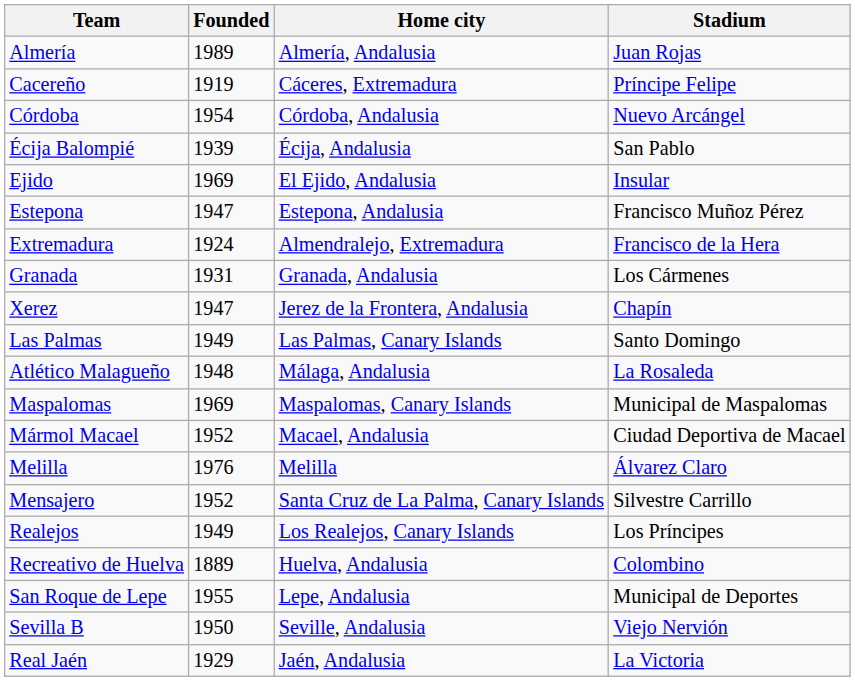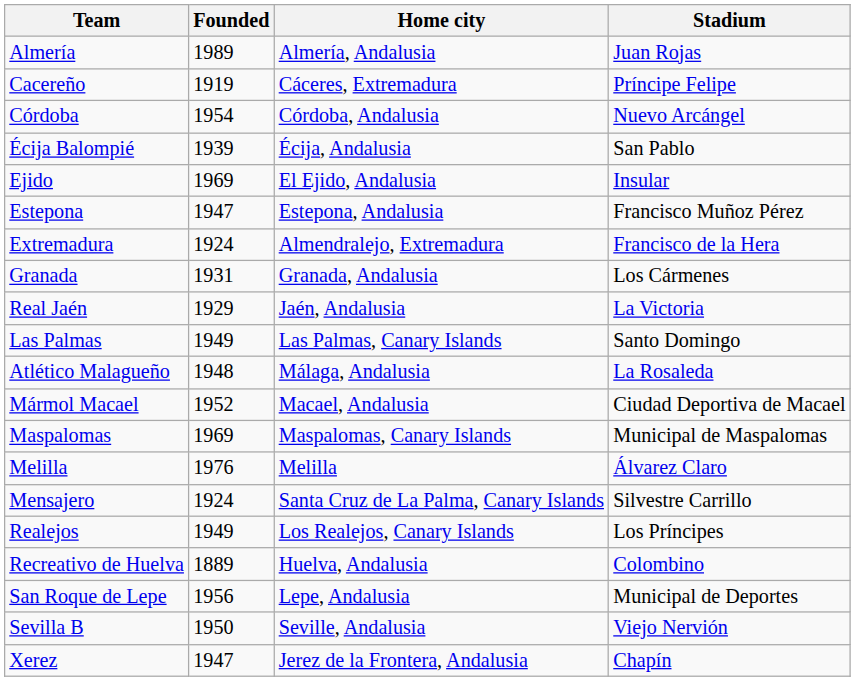rows swapped: Real Jaén <-> Xerez
rows swapped: Mármol Macael <-> Maspalomas
Mensajero | Founded: 1952 -> 1924
San Roque de Lepe | Founded: 1955 -> 1956
